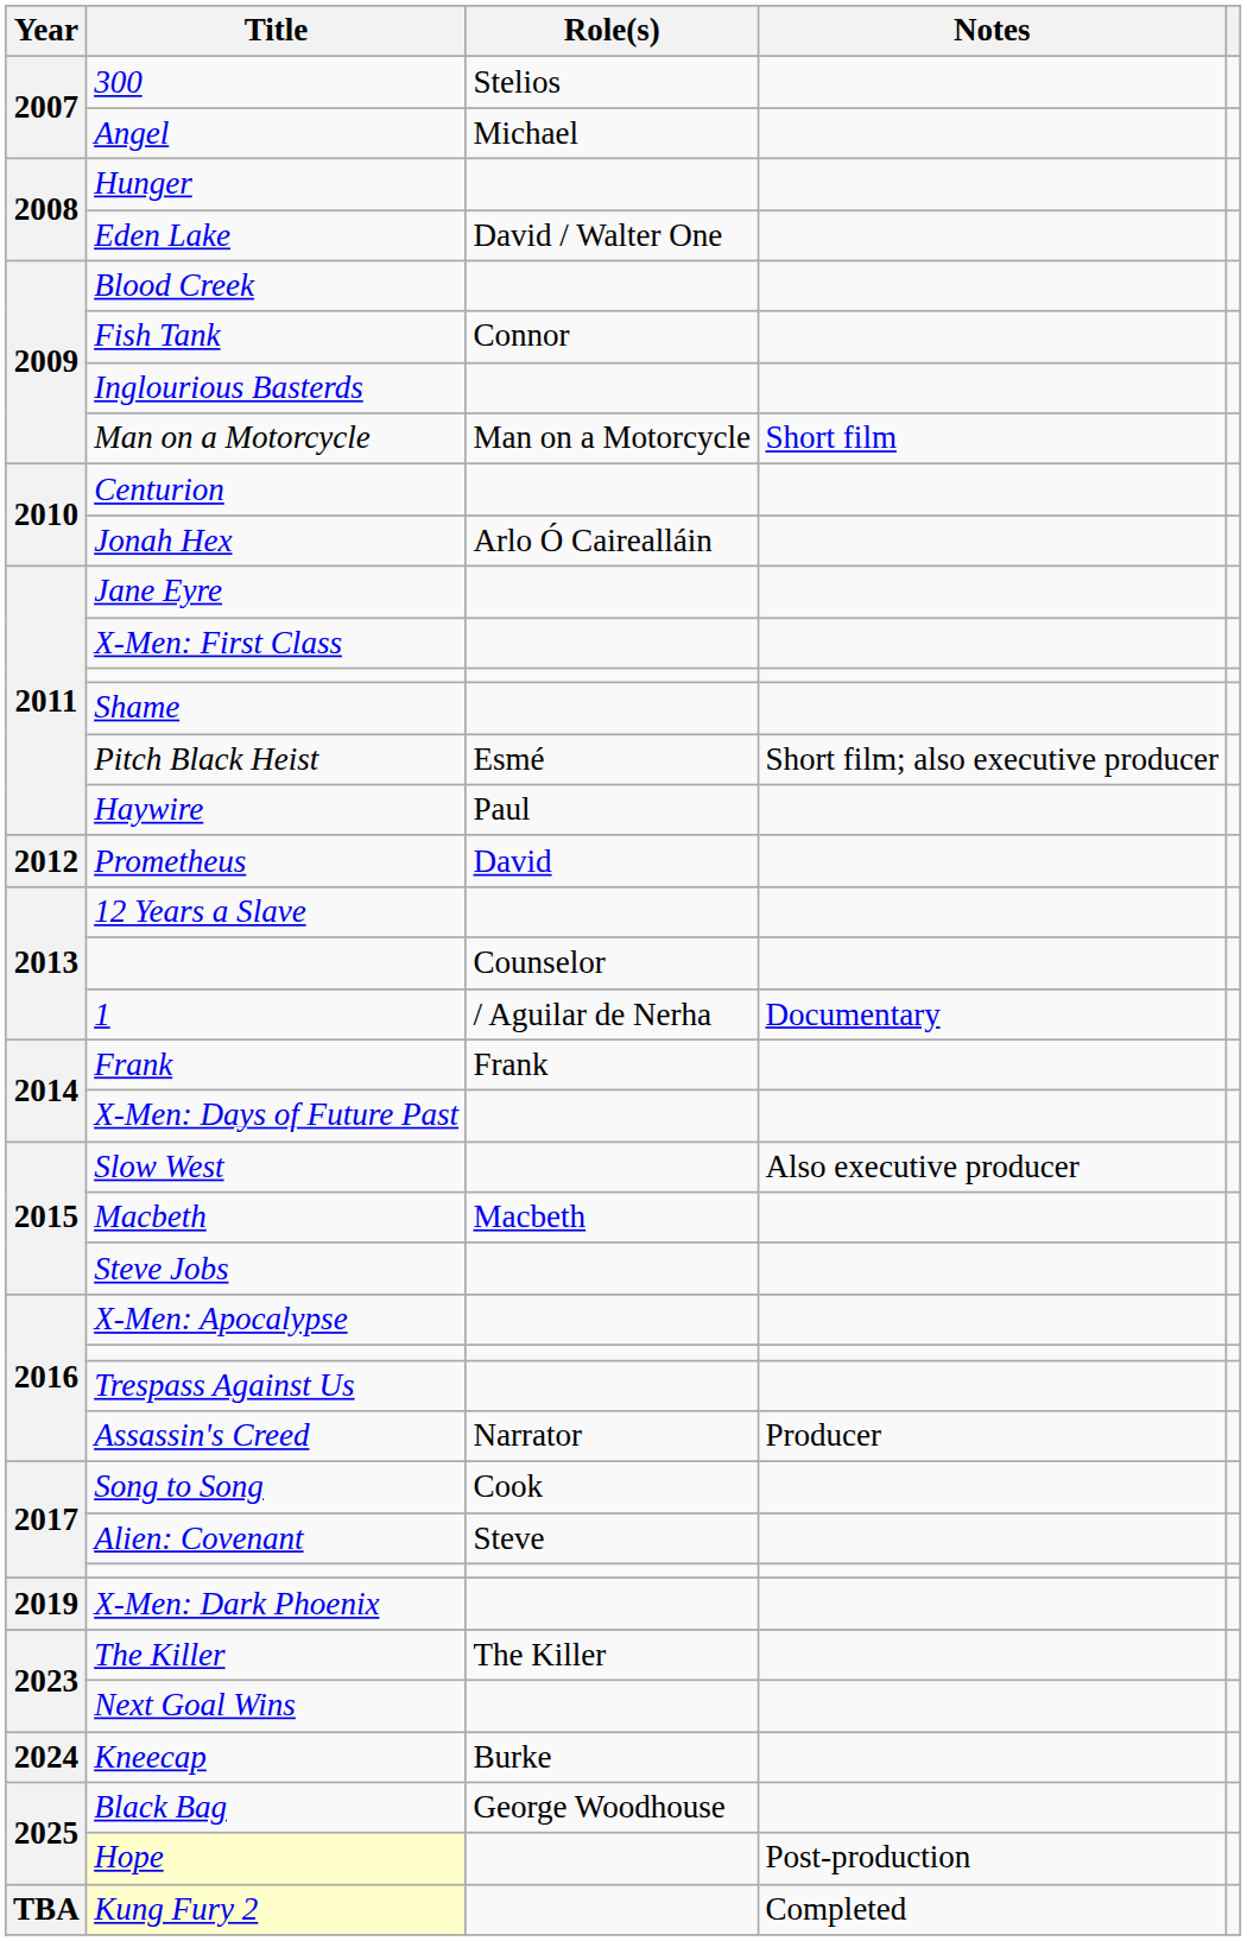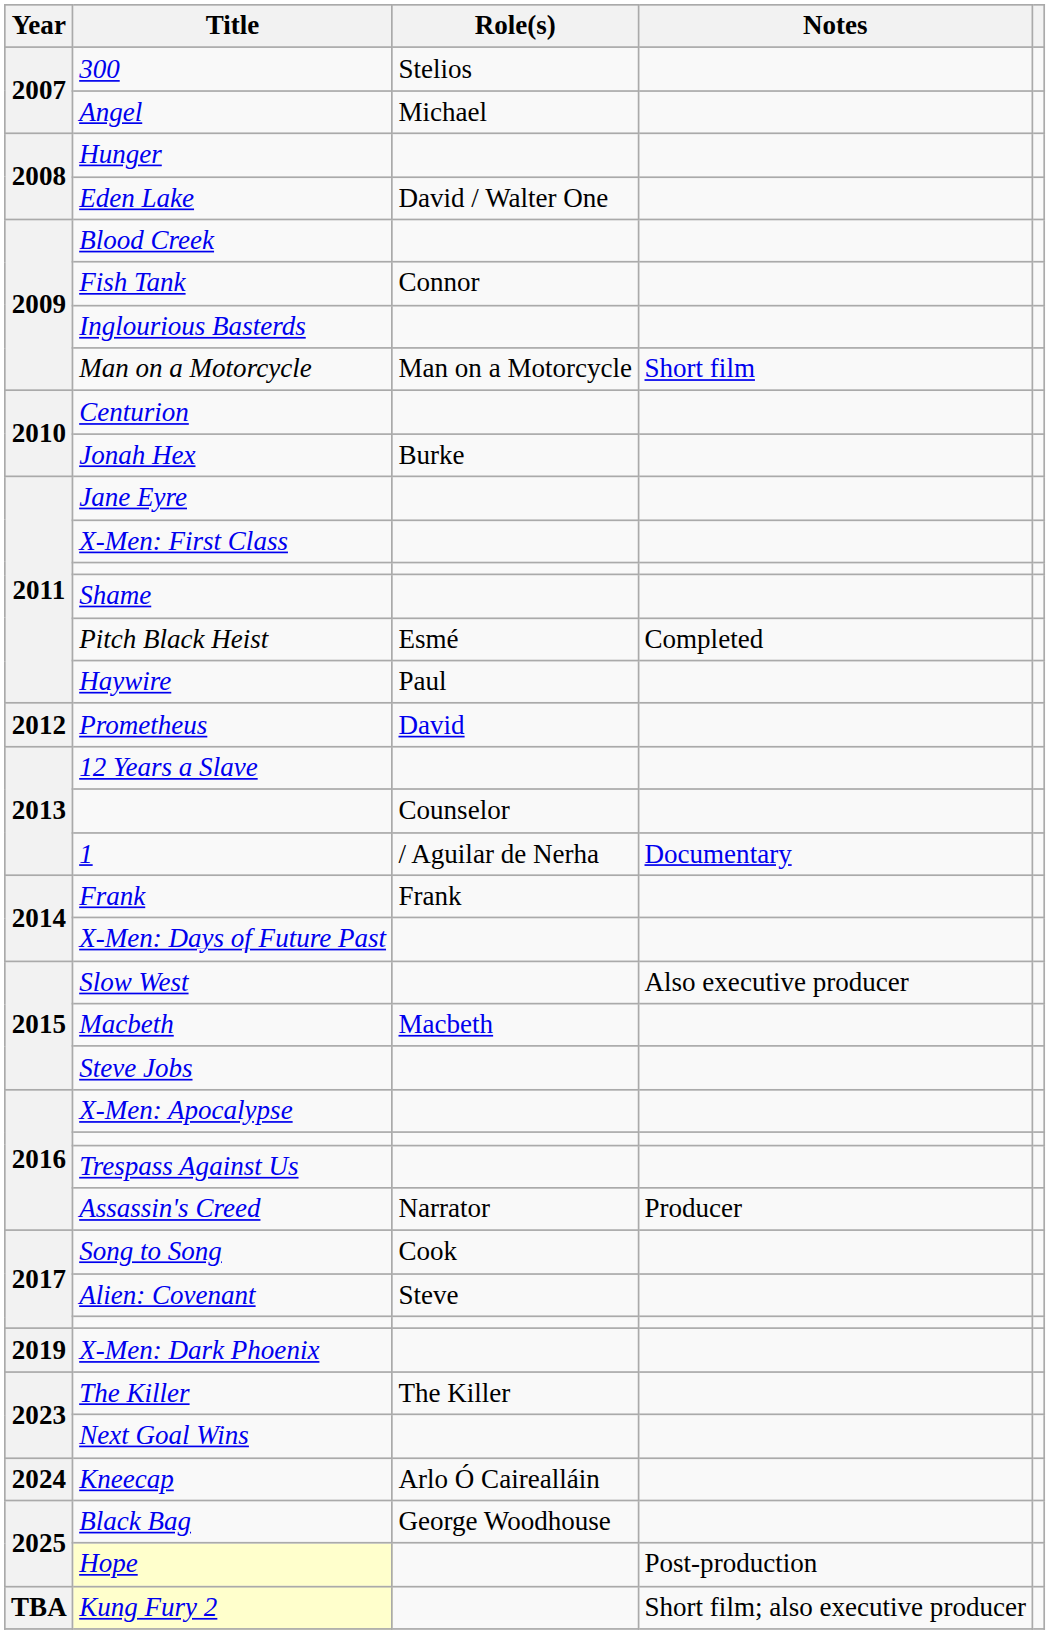Jonah Hex | Role(s): Arlo Ó Cairealláin -> Burke
Pitch Black Heist | Notes: Short film; also executive producer -> Completed
Kneecap | Role(s): Burke -> Arlo Ó Cairealláin
Kung Fury 2 | Notes: Completed -> Short film; also executive producer
